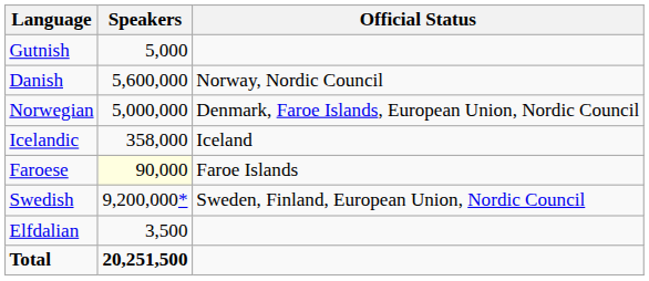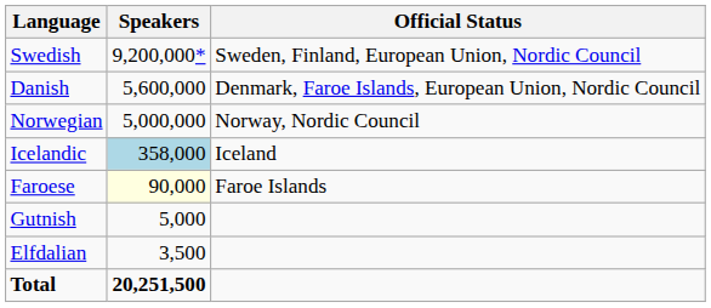rows swapped: Swedish <-> Gutnish
Danish | Official Status: Norway, Nordic Council -> Denmark, Faroe Islands, European Union, Nordic Council
Norwegian | Official Status: Denmark, Faroe Islands, European Union, Nordic Council -> Norway, Nordic Council
Icelandic | Speakers: no background -> lightblue background
